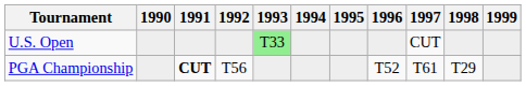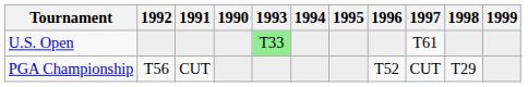columns swapped: 1990 <-> 1992
U.S. Open | 1997: CUT -> T61
PGA Championship | 1991: bold -> normal
PGA Championship | 1997: T61 -> CUT
